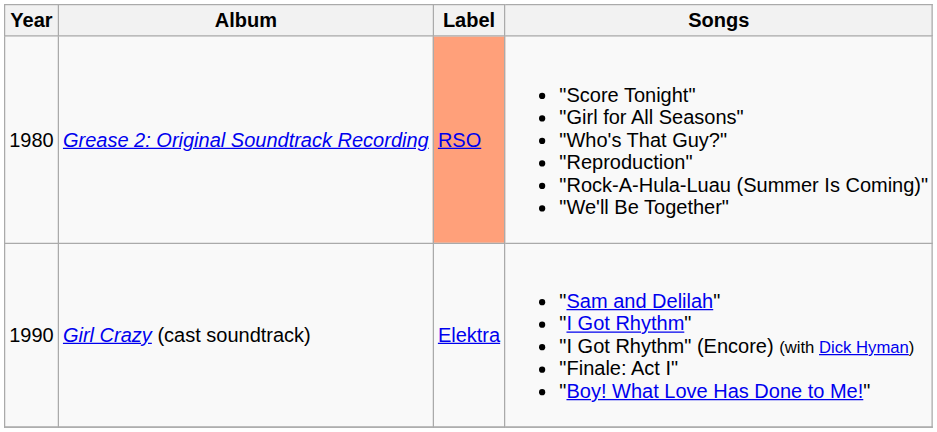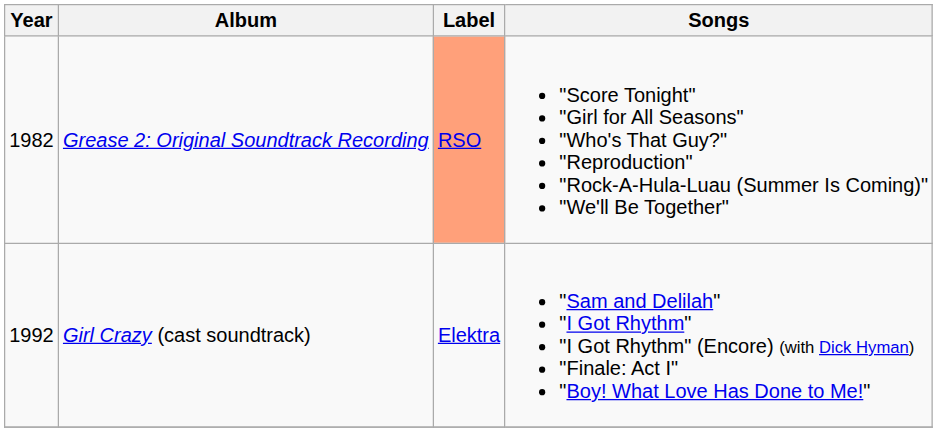Grease 2: Original Soundtrack Recording | Year: 1980 -> 1982
Girl Crazy (cast soundtrack) | Year: 1990 -> 1992
